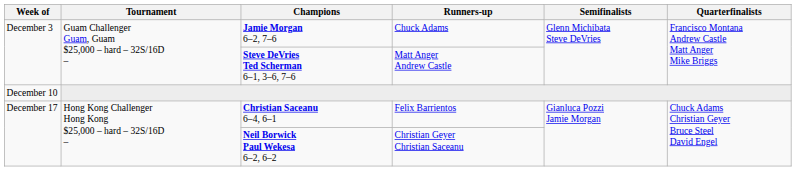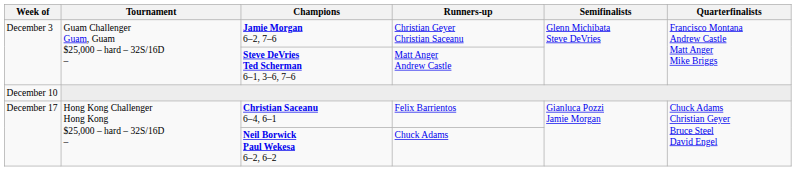Jamie Morgan 6–2, 7–6 | Runners-up: Chuck Adams -> Christian Geyer Christian Saceanu
Neil Borwick Paul Wekesa 6–2, 6–2 | Runners-up: Christian Geyer Christian Saceanu -> Chuck Adams
